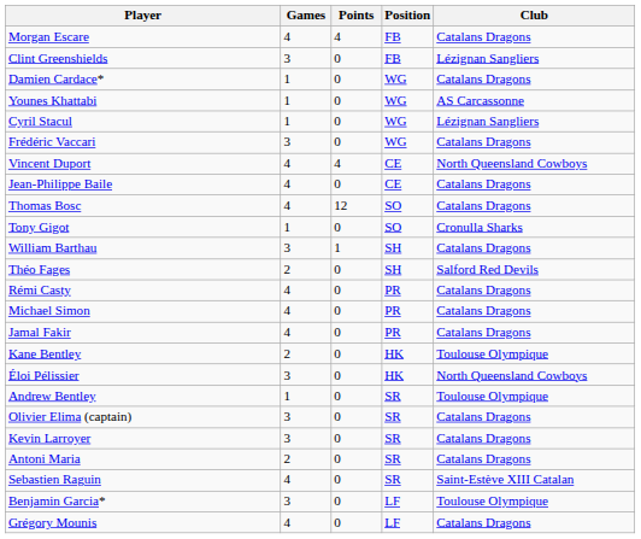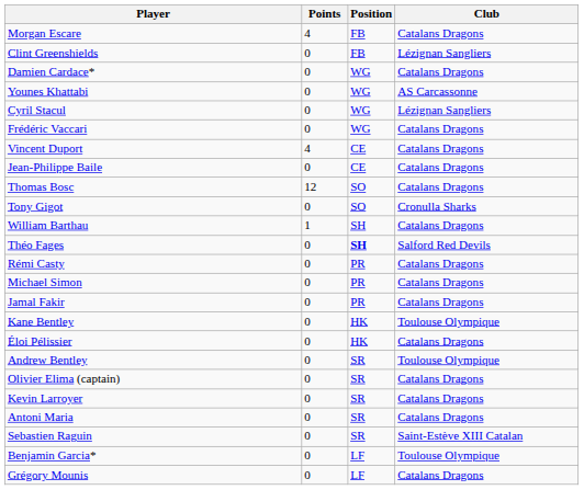- column: Games | 4 | 3 | 1 | 1 | 1 | 3 | 4 | 4 | 4 | 1 | 3 | 2 | 4 | 4 | 4 | 2 | 3 | 1 | 3 | 3 | 2 | 4 | 3 | 4
Vincent Duport | Club: North Queensland Cowboys -> Catalans Dragons
Théo Fages | Position: normal -> bold
Éloi Pélissier | Club: North Queensland Cowboys -> Catalans Dragons
